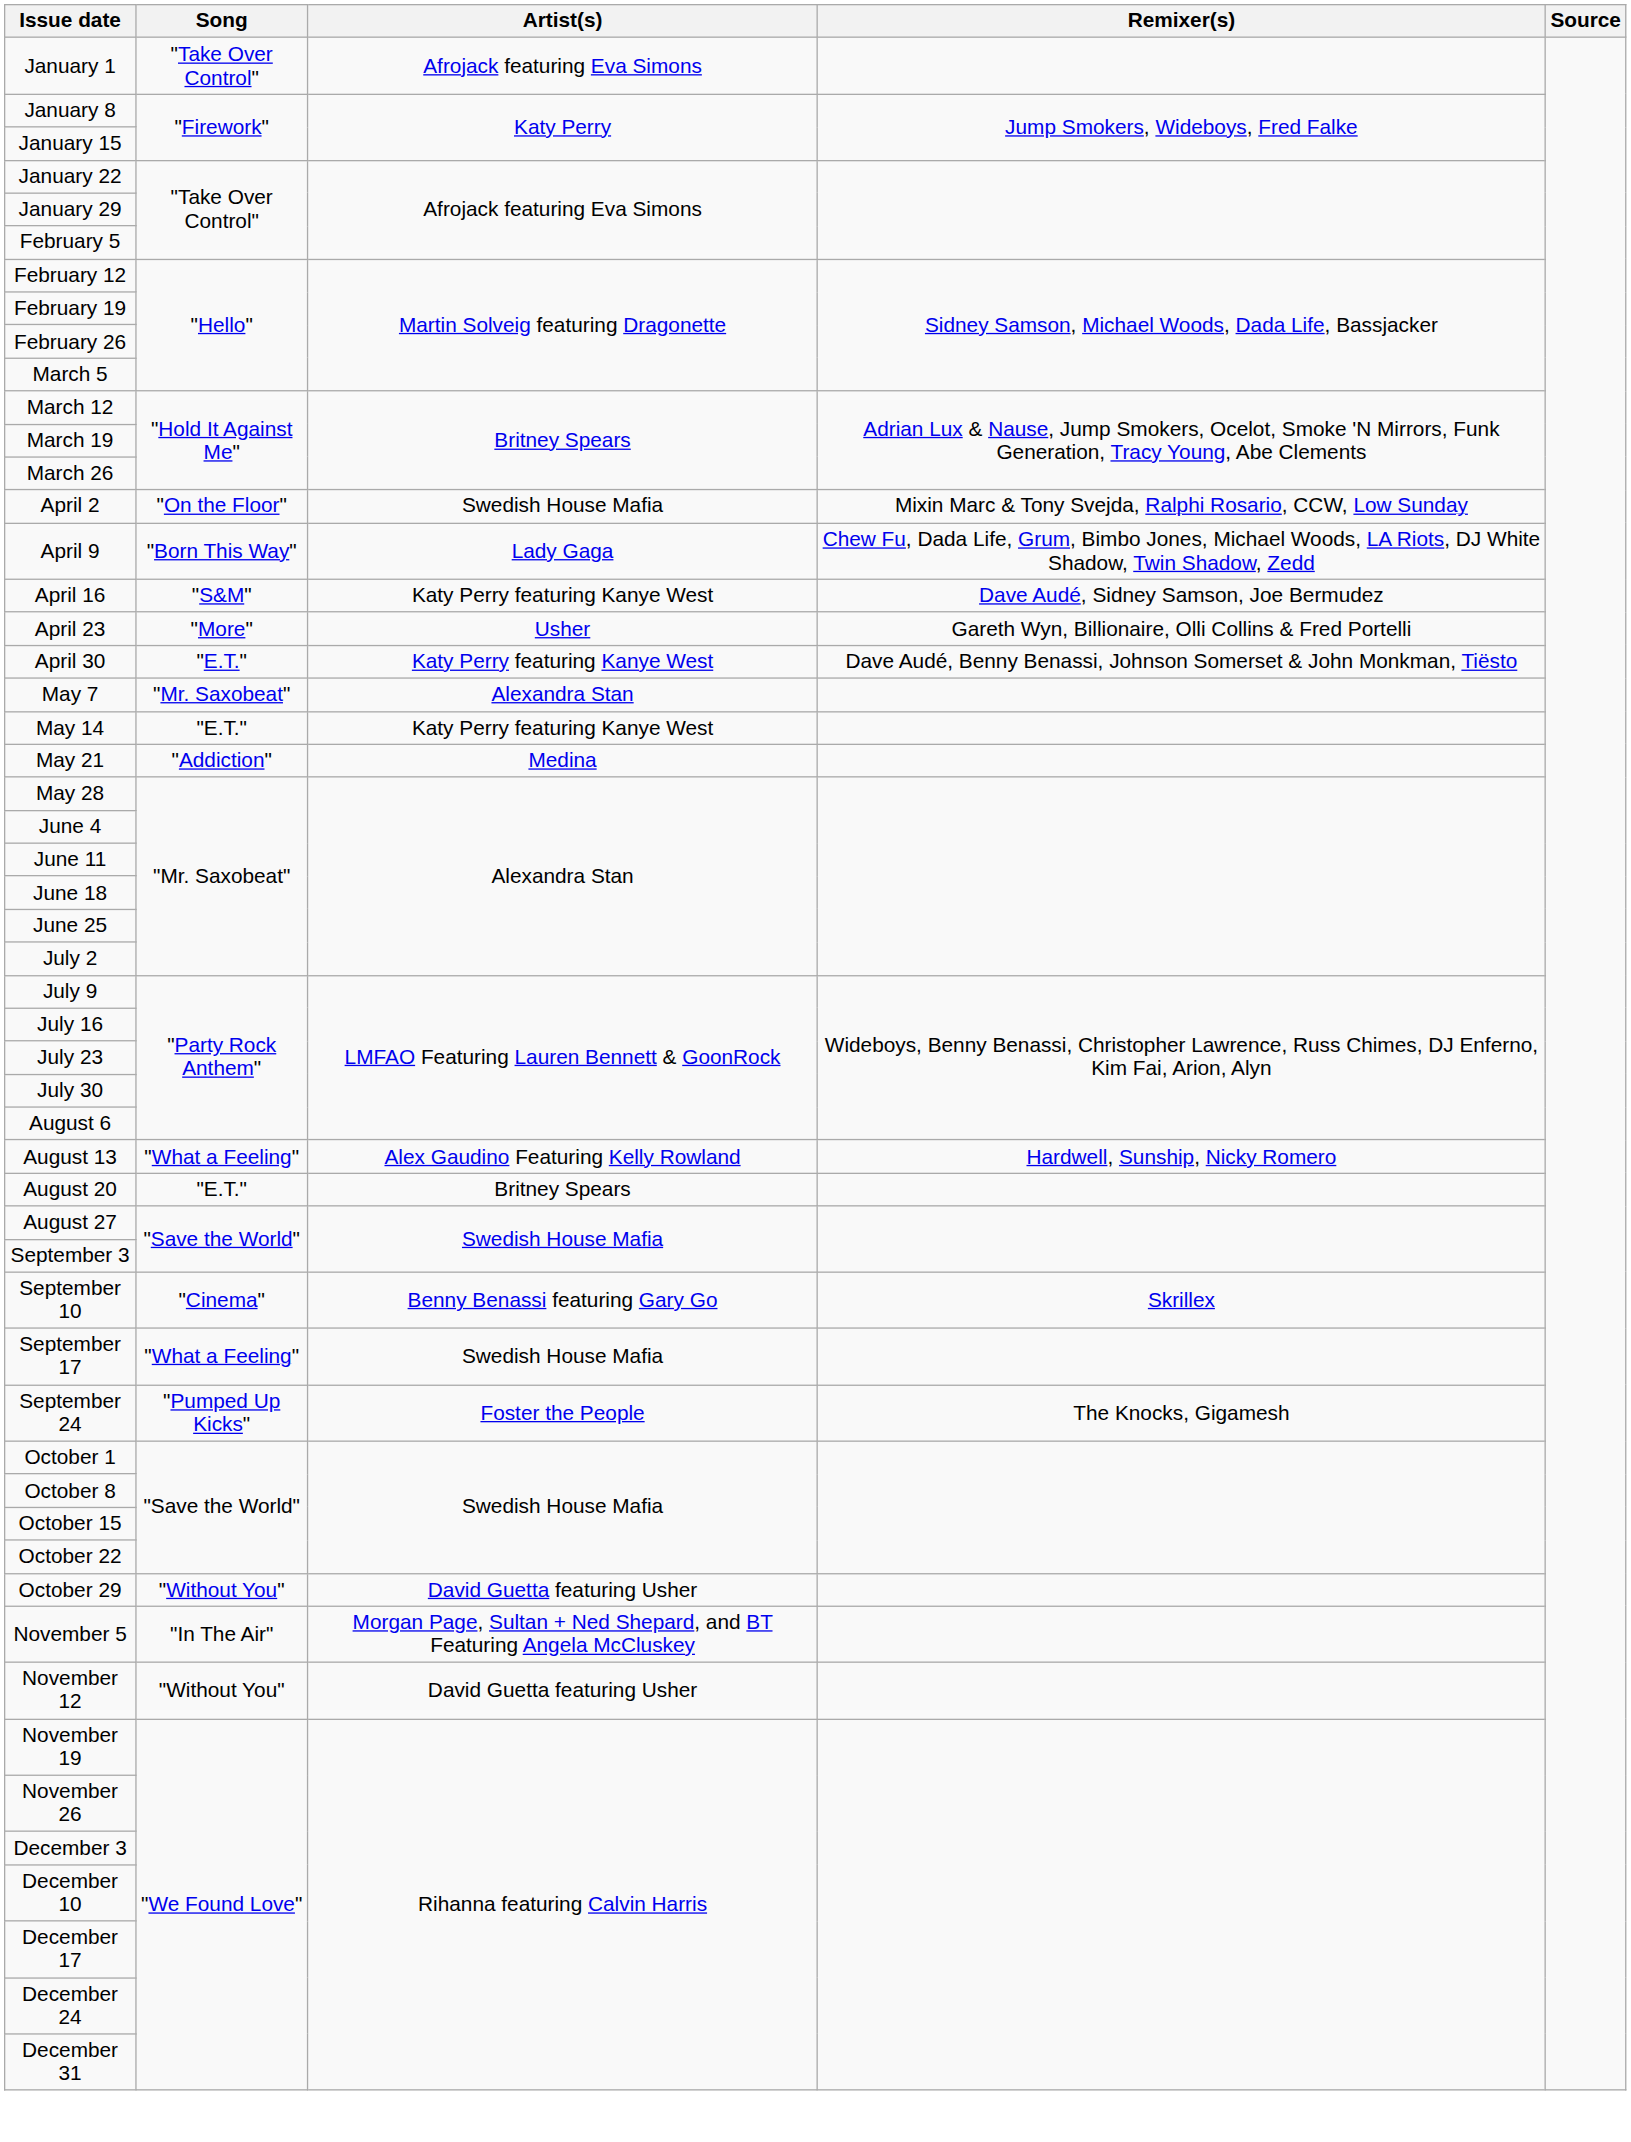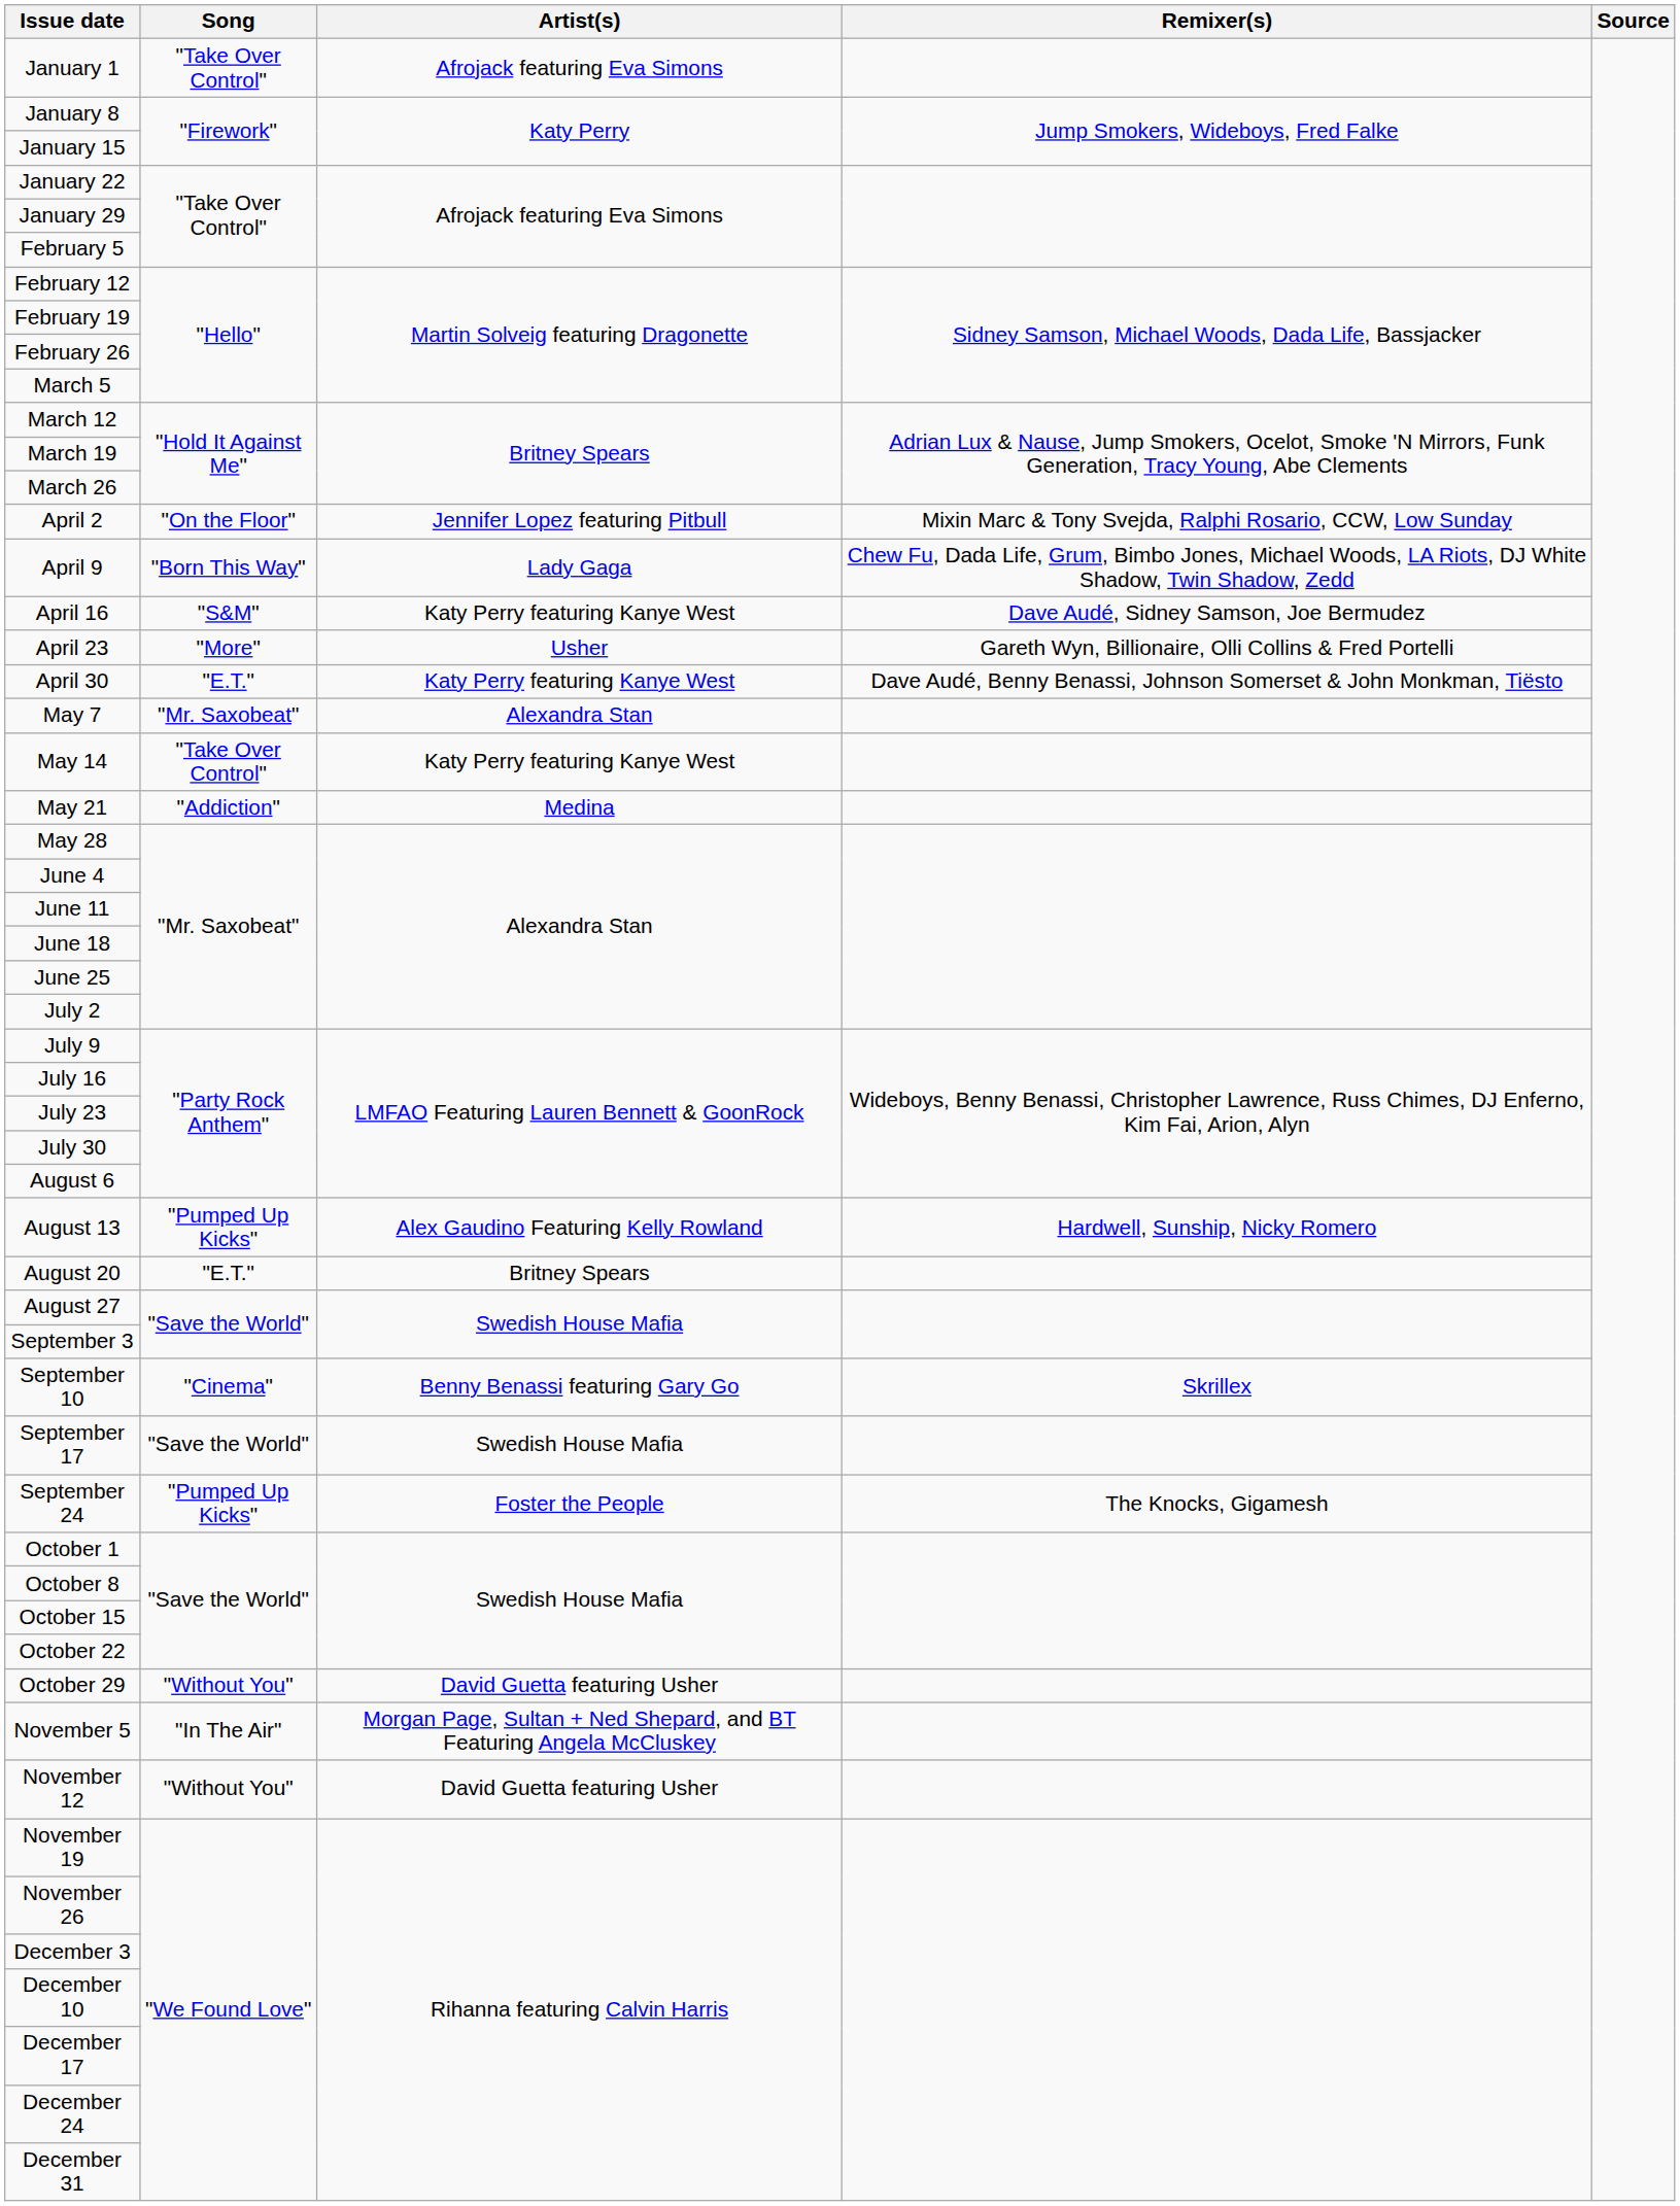April 2 | Artist(s): Swedish House Mafia -> Jennifer Lopez featuring Pitbull
May 14 | Song: "E.T." -> "Take Over Control"
August 13 | Song: "What a Feeling" -> "Pumped Up Kicks"
September 17 | Song: "What a Feeling" -> "Save the World"
